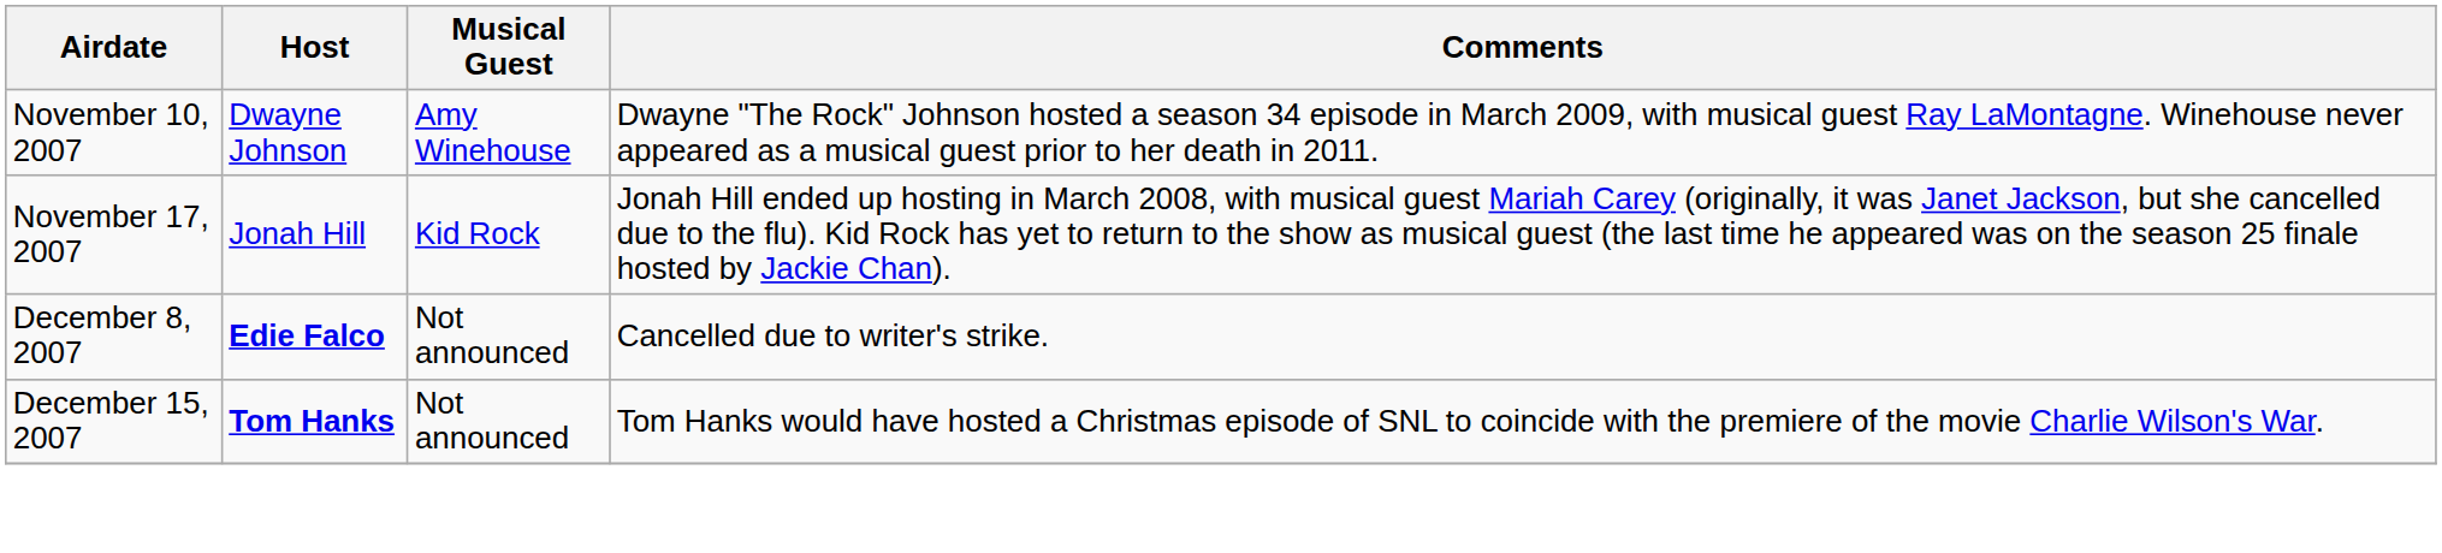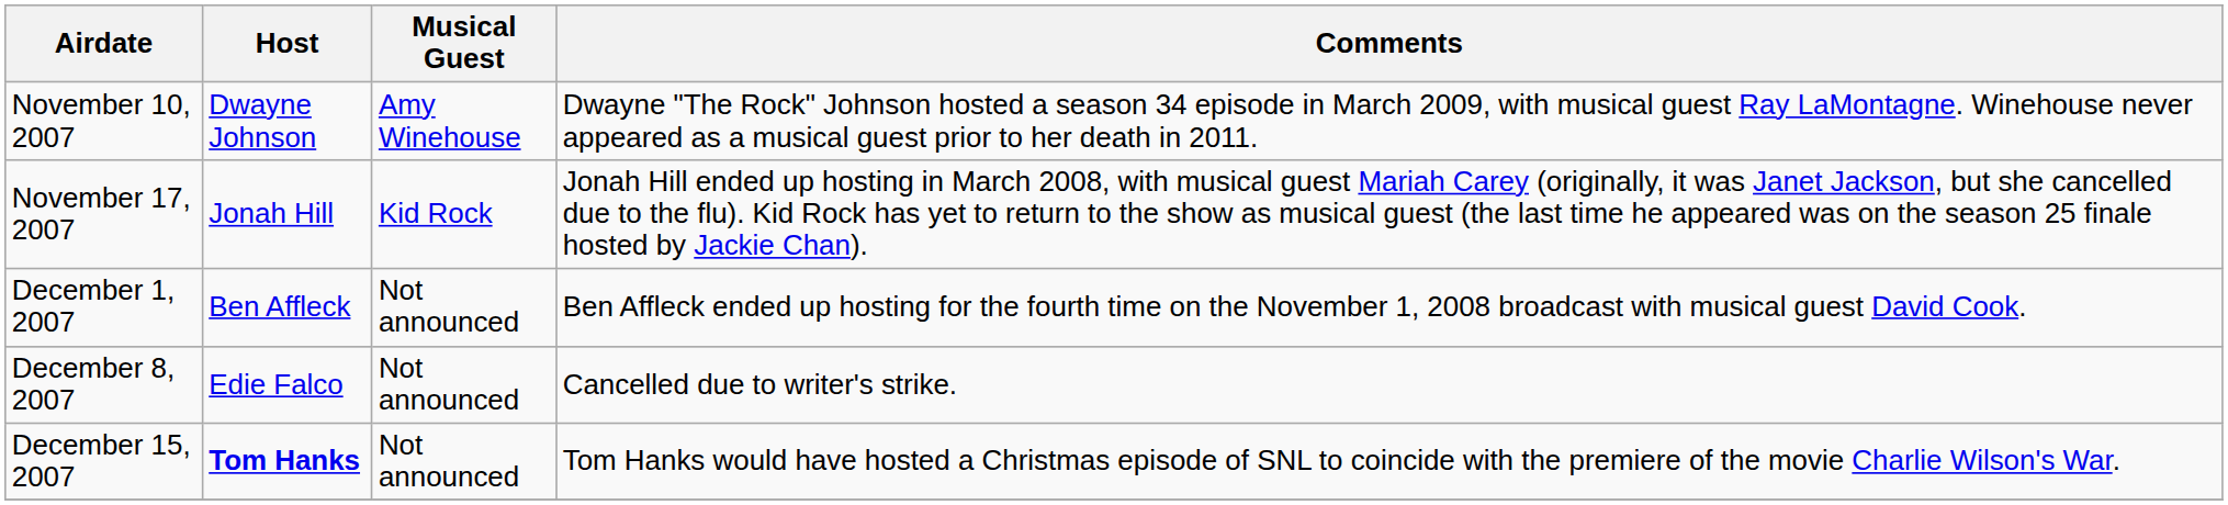+ row: December 1, 2007 | Ben Affleck | Not announced | Ben Affleck ended up hosting for the fourth time on the November 1, 2008 broadcast with musical guest David Cook.
December 8, 2007 | Host: bold -> normal
